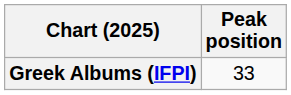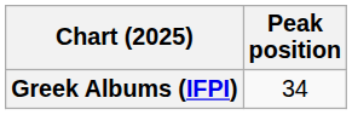Greek Albums (IFPI) | Peak position: 33 -> 34
